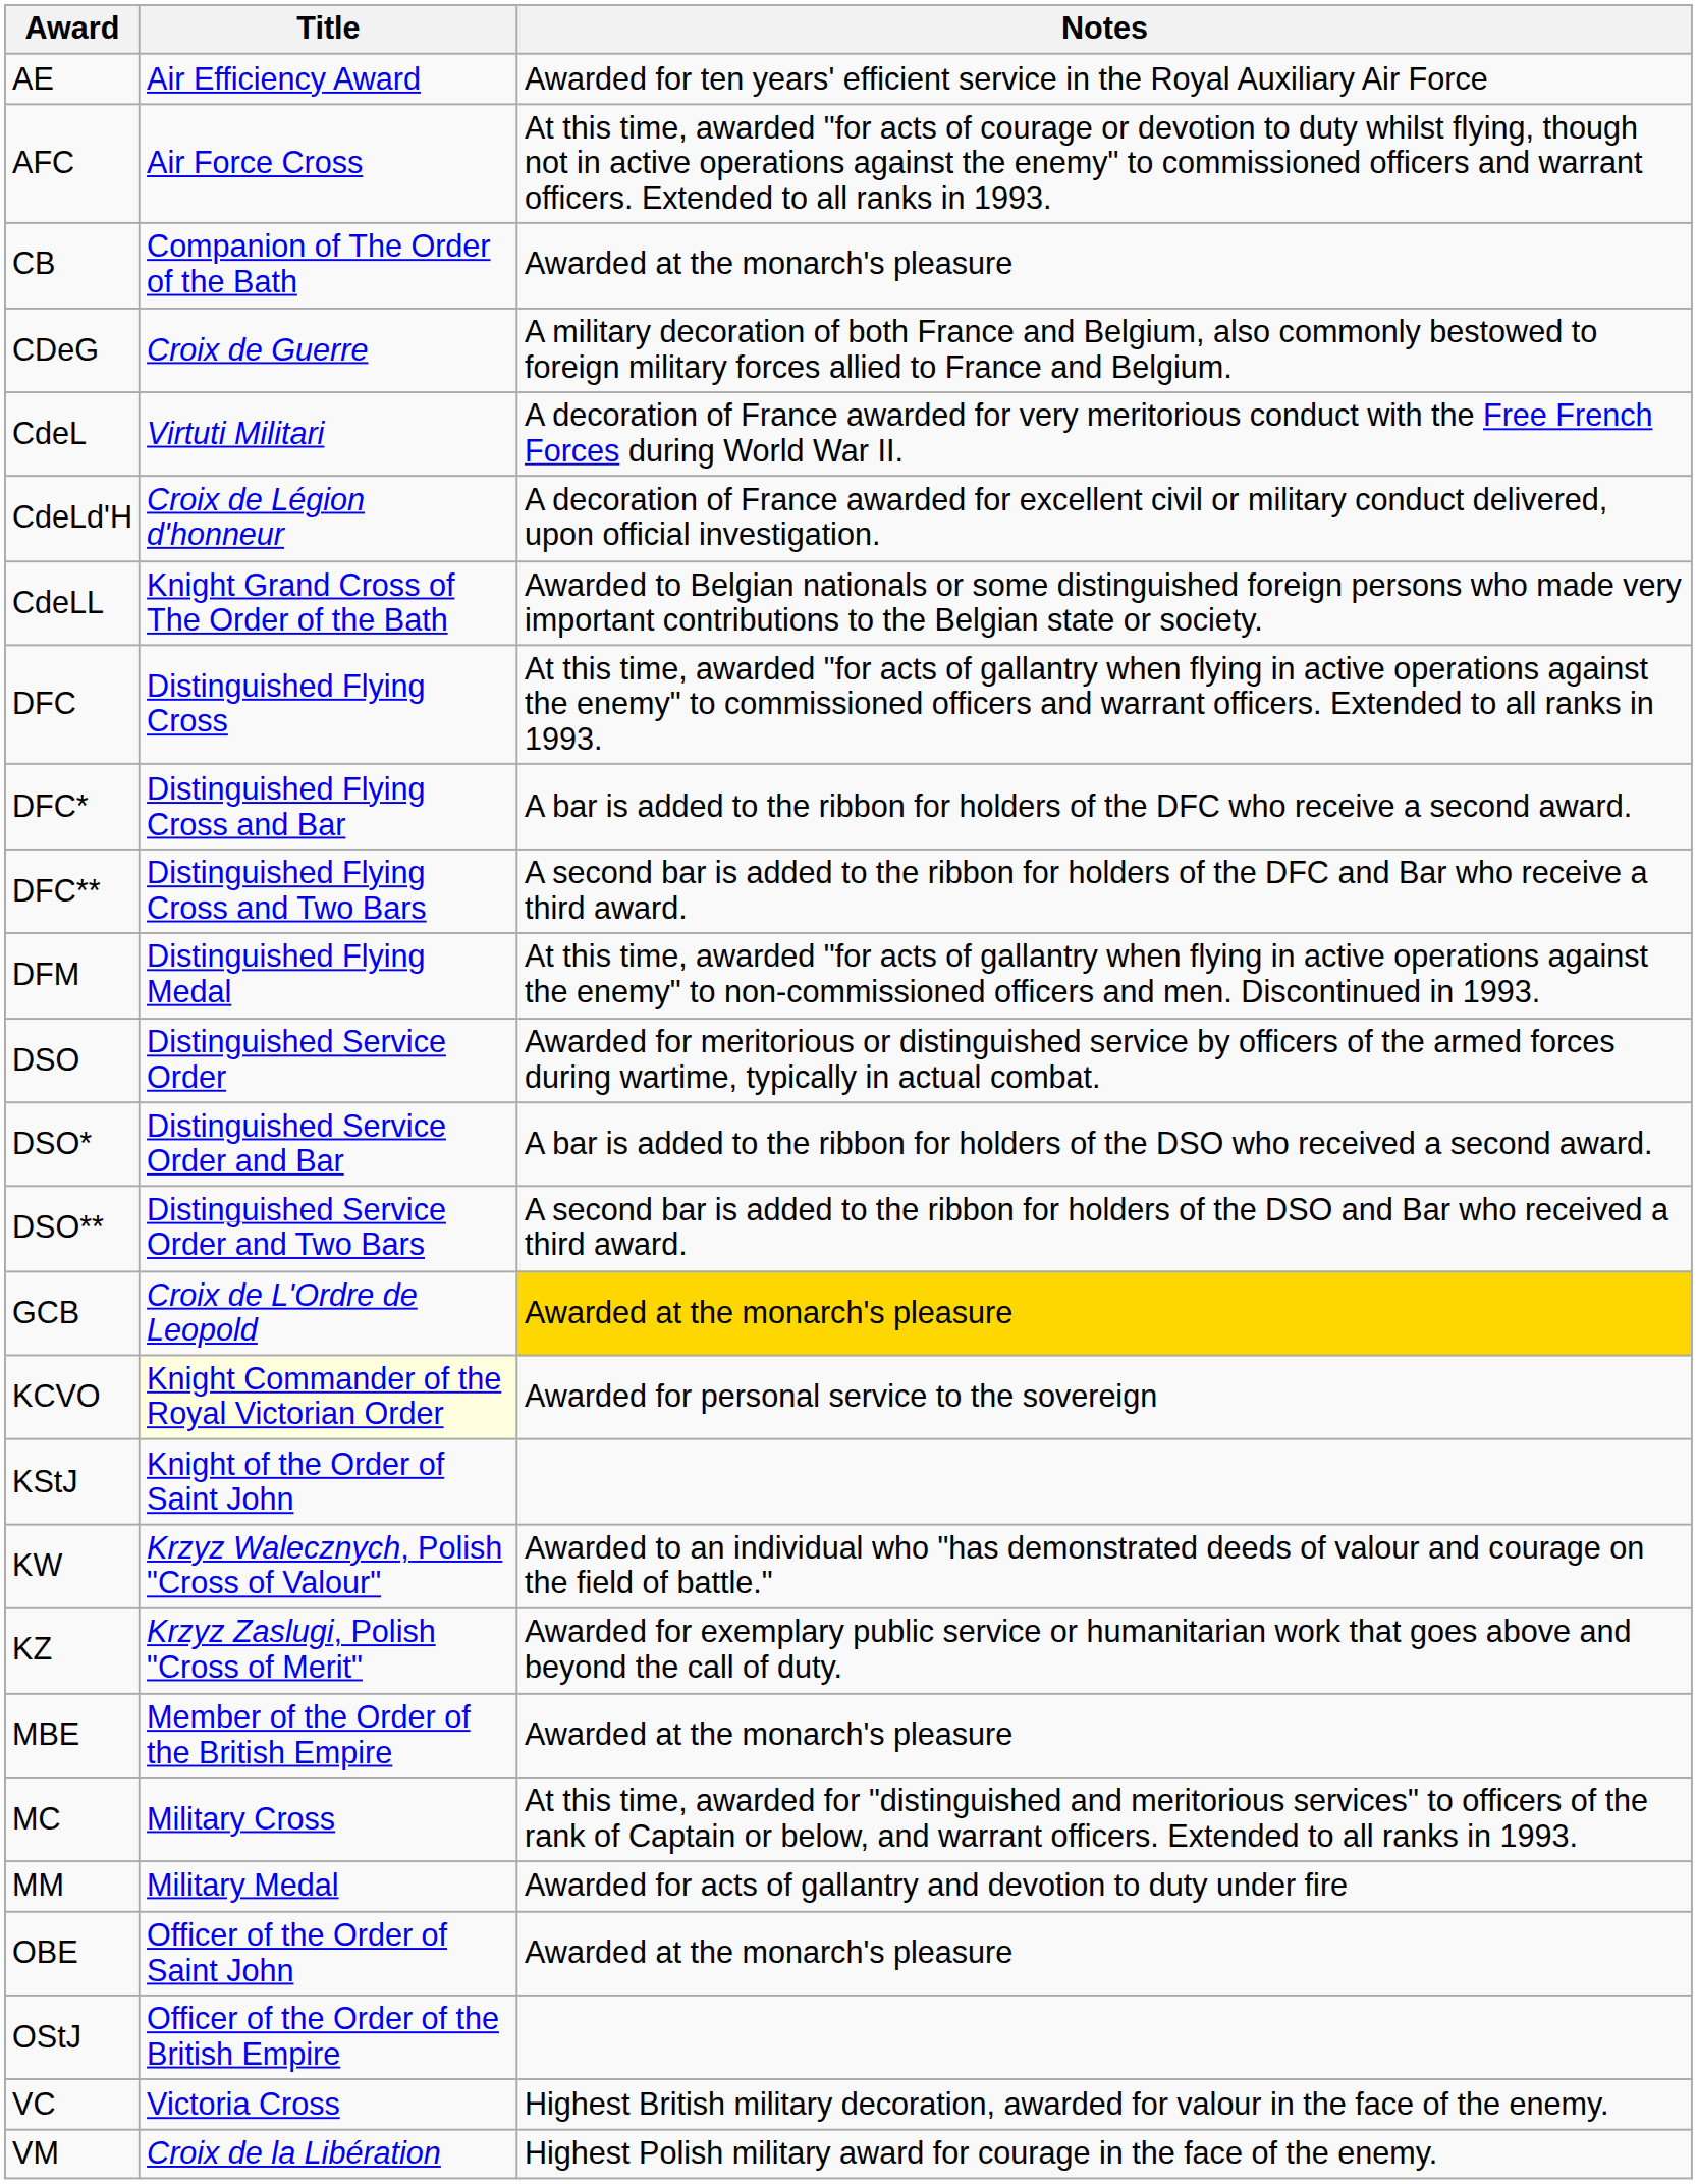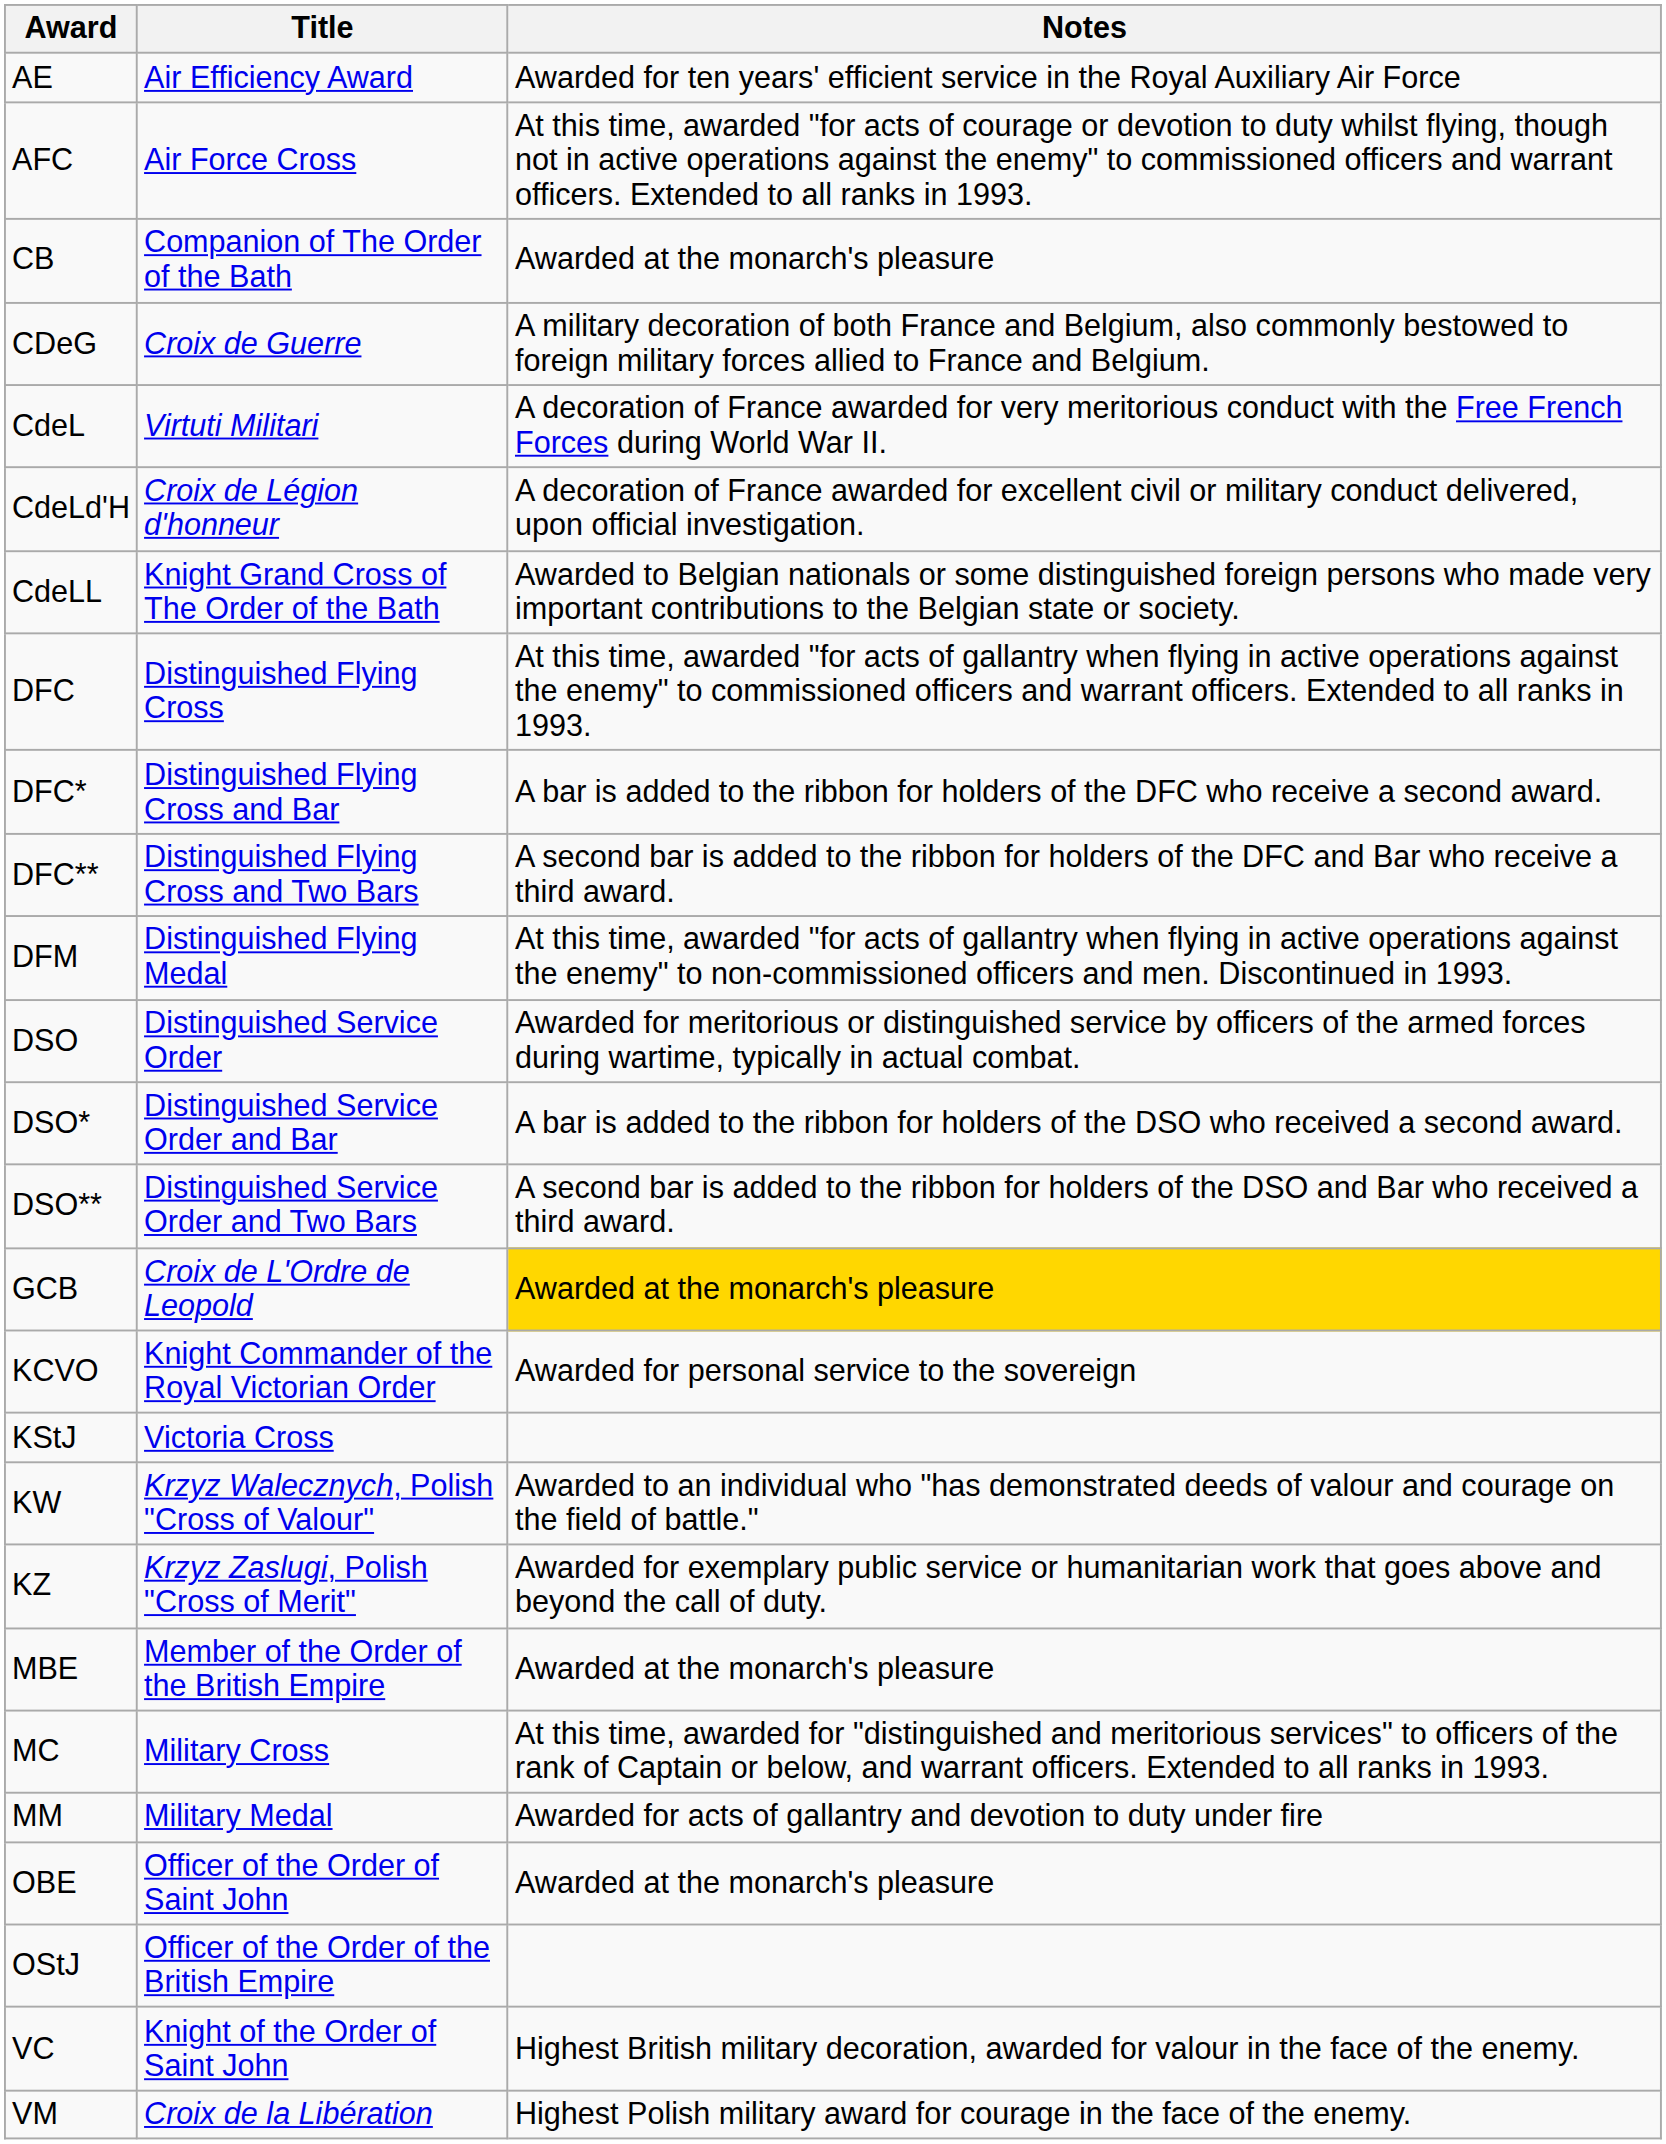KCVO | Title: lightyellow background -> no background
KStJ | Title: Knight of the Order of Saint John -> Victoria Cross
VC | Title: Victoria Cross -> Knight of the Order of Saint John
